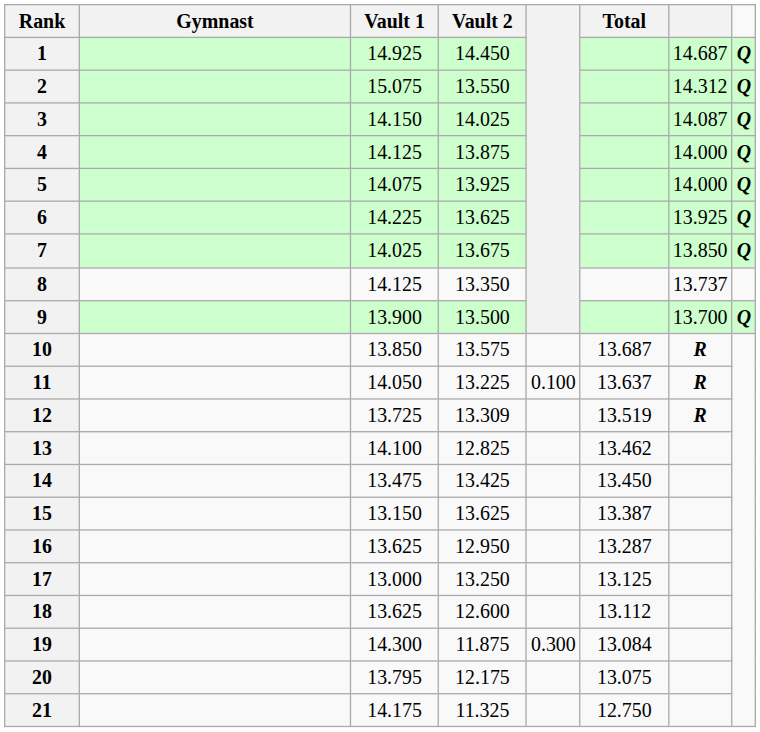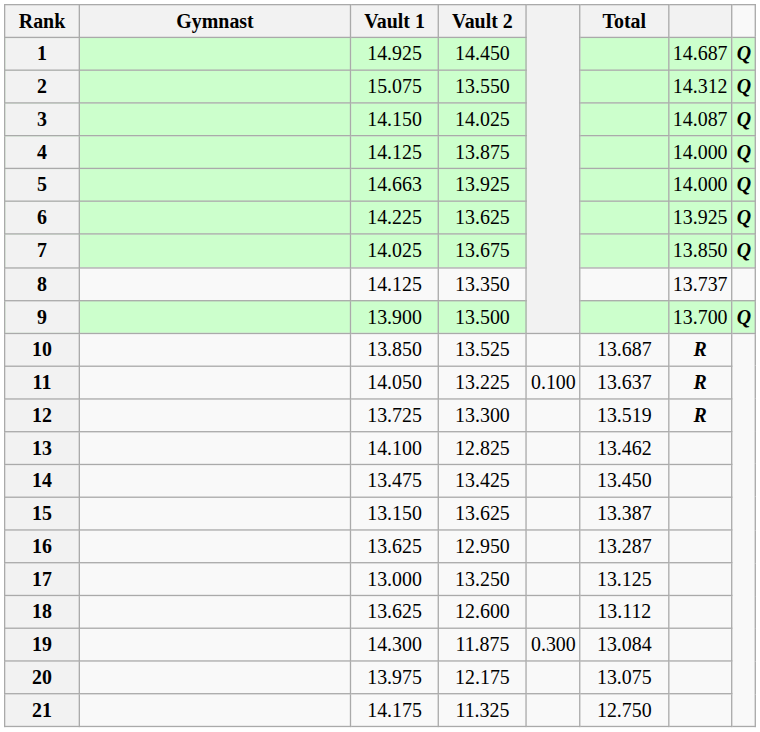5 | Vault 1: 14.075 -> 14.663
10 | Vault 2: 13.575 -> 13.525
12 | Vault 2: 13.309 -> 13.300
20 | Vault 1: 13.795 -> 13.975
